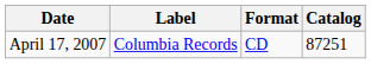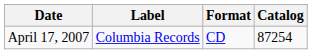April 17, 2007 | Catalog: 87251 -> 87254
